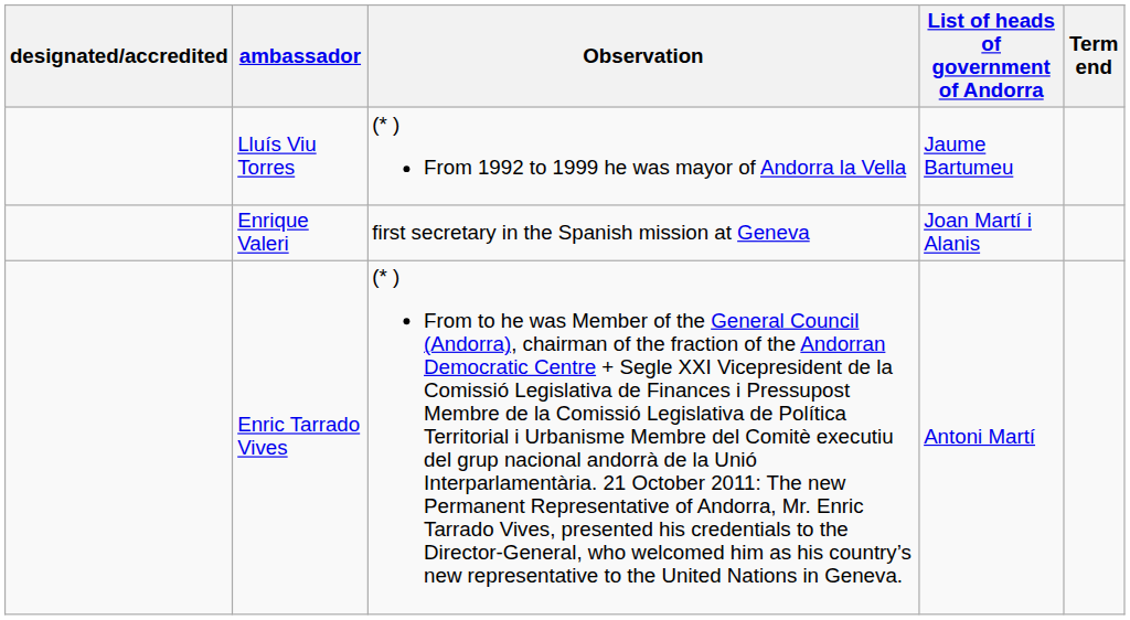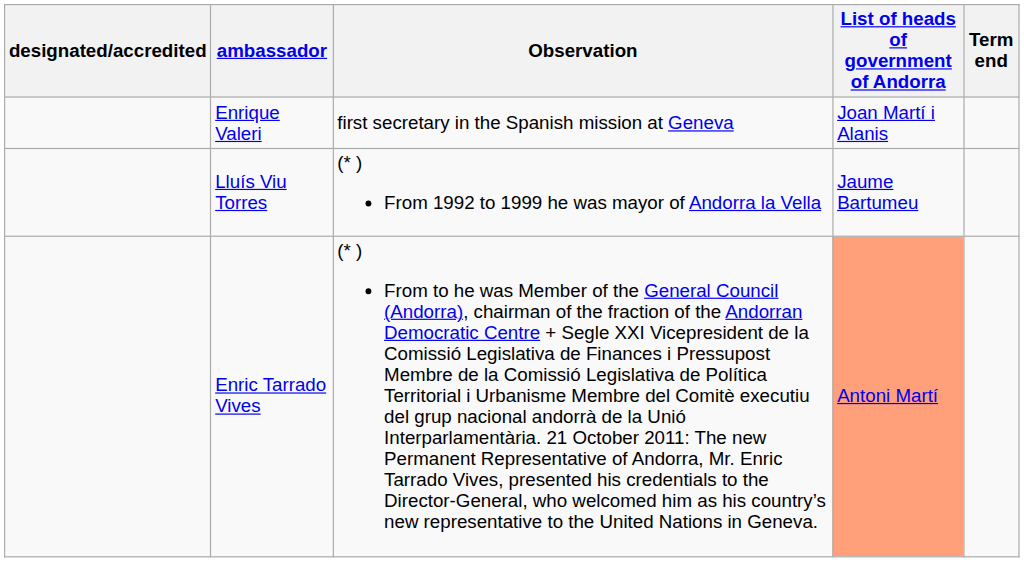rows swapped: Enrique Valeri <-> Lluís Viu Torres
Enric Tarrado Vives | List of heads of government of Andorra: no background -> lightsalmon background
